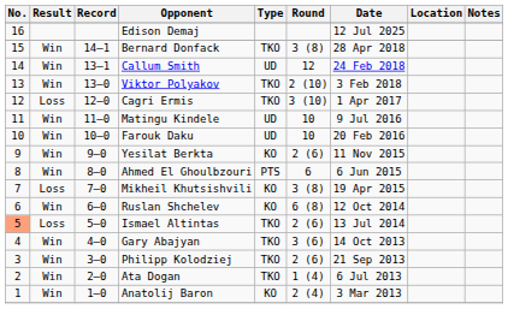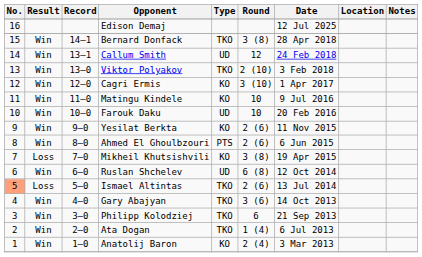Cagri Ermis | Result: Loss -> Win
Cagri Ermis | Type: TKO -> KO
Matingu Kindele | Type: UD -> KO
Ahmed El Ghoulbzouri | Round: 6 -> 2 (6)
Ruslan Shchelev | Type: KO -> UD
Philipp Kolodziej | Round: 2 (6) -> 6
